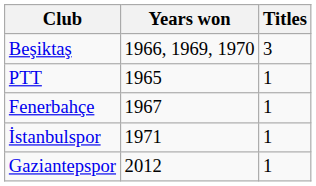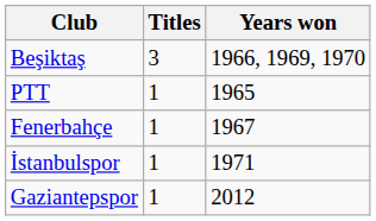columns swapped: Titles <-> Years won
